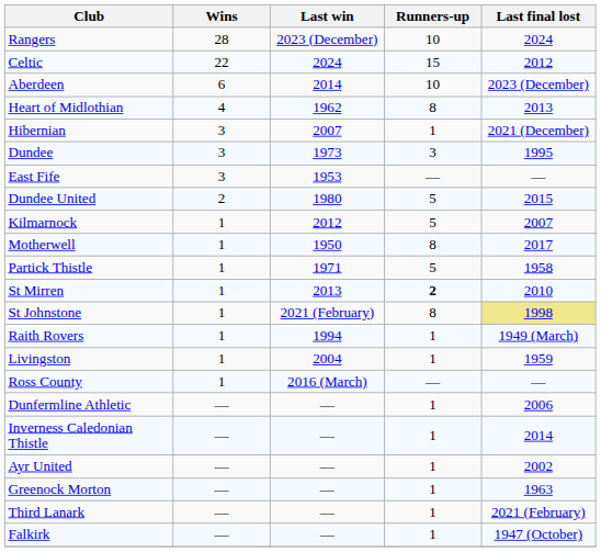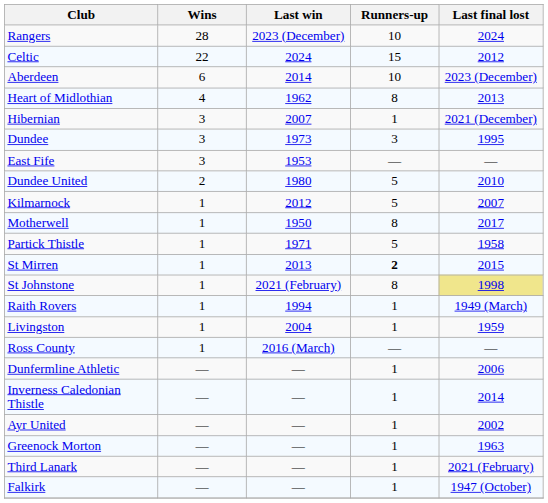Dundee United | Last final lost: 2015 -> 2010
St Mirren | Last final lost: 2010 -> 2015
